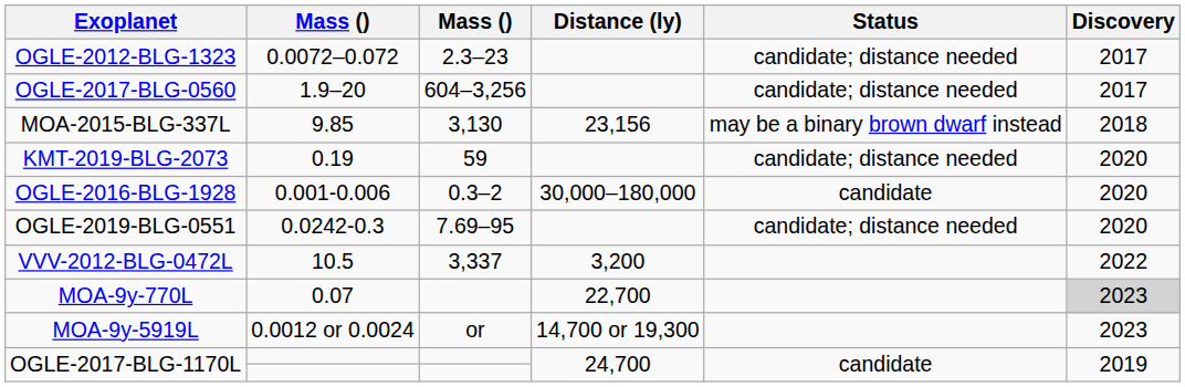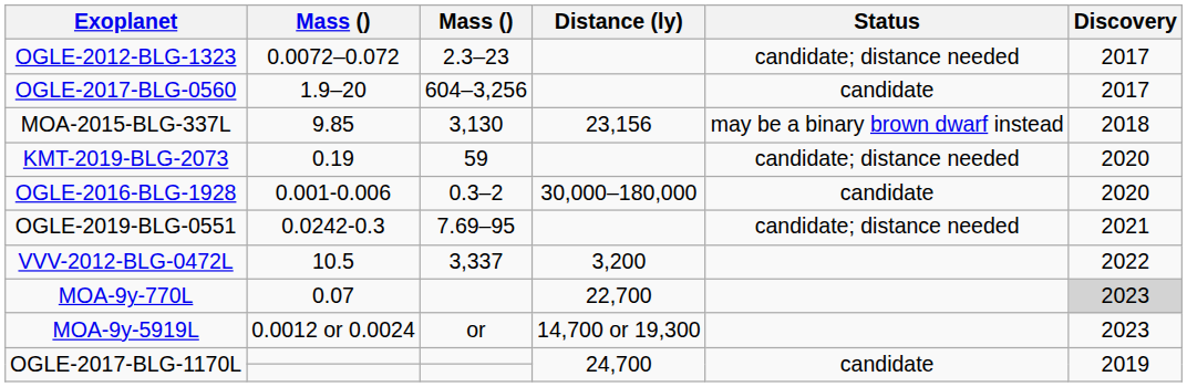OGLE-2017-BLG-0560 | Status: candidate; distance needed -> candidate
OGLE-2019-BLG-0551 | Discovery: 2020 -> 2021
